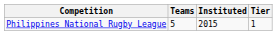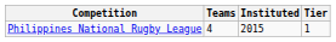Philippines National Rugby League | Teams: 5 -> 4
